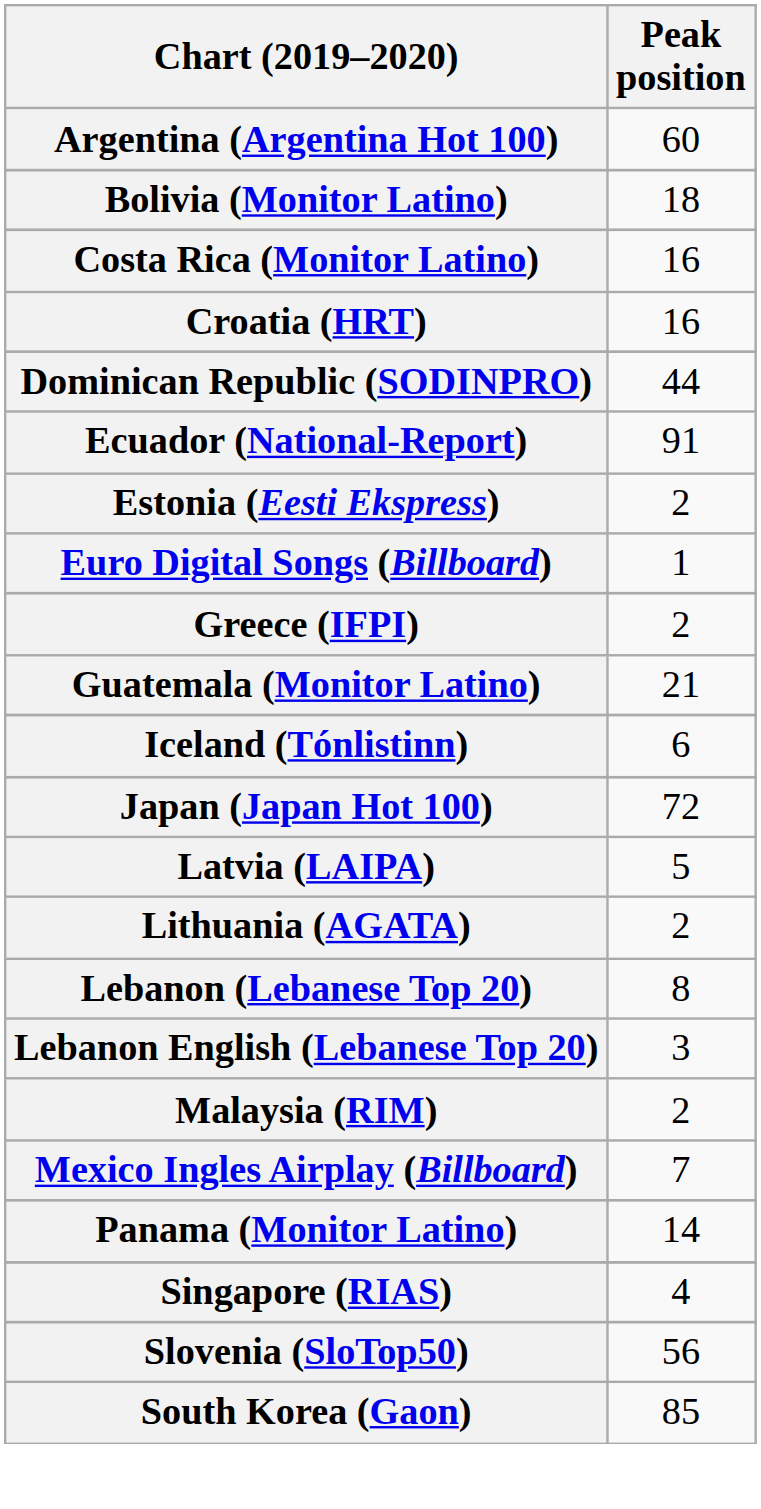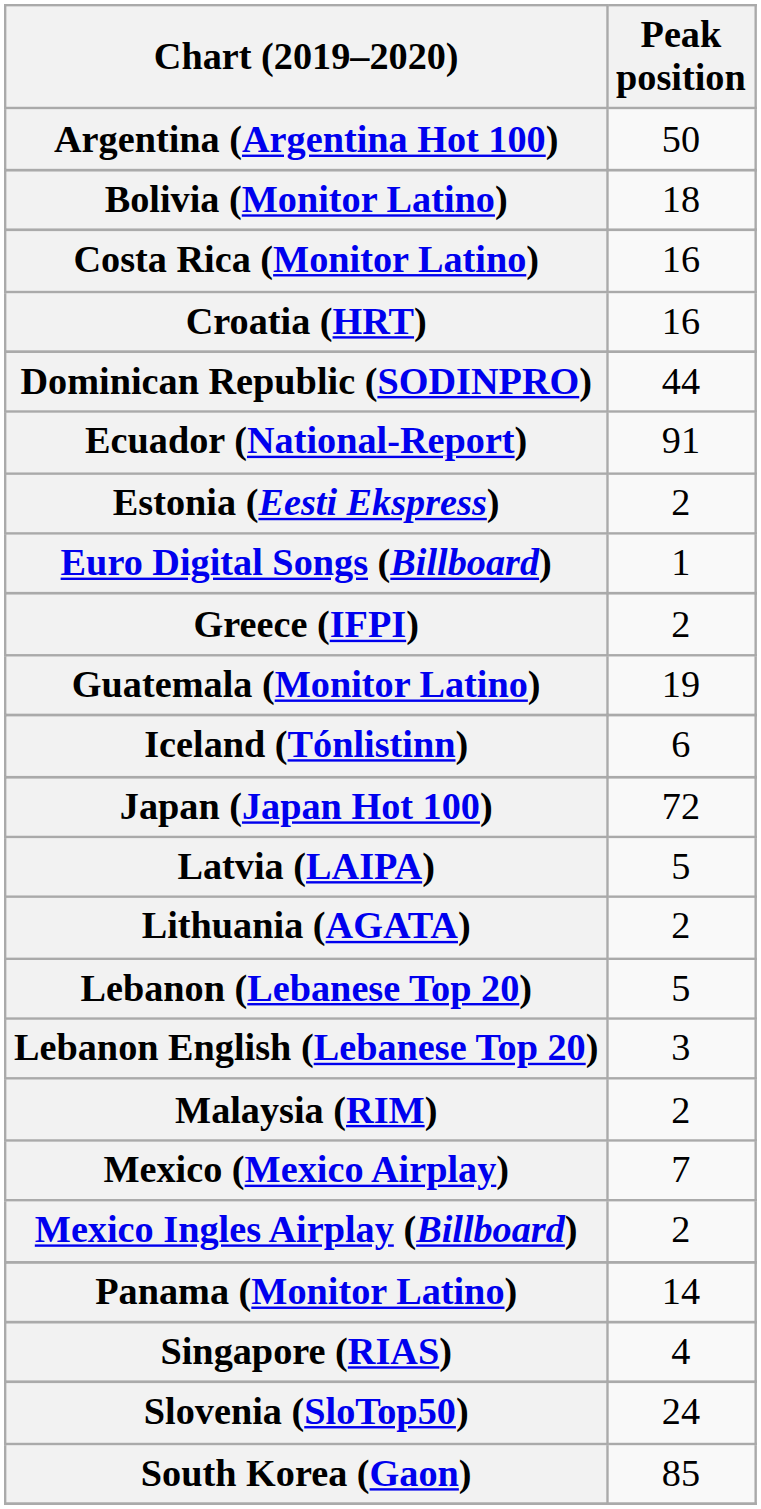Argentina (Argentina Hot 100) | Peak position: 60 -> 50
Guatemala (Monitor Latino) | Peak position: 21 -> 19
Lebanon (Lebanese Top 20) | Peak position: 8 -> 5
+ row: Mexico (Mexico Airplay) | 7
Mexico Ingles Airplay (Billboard) | Peak position: 7 -> 2
Slovenia (SloTop50) | Peak position: 56 -> 24
